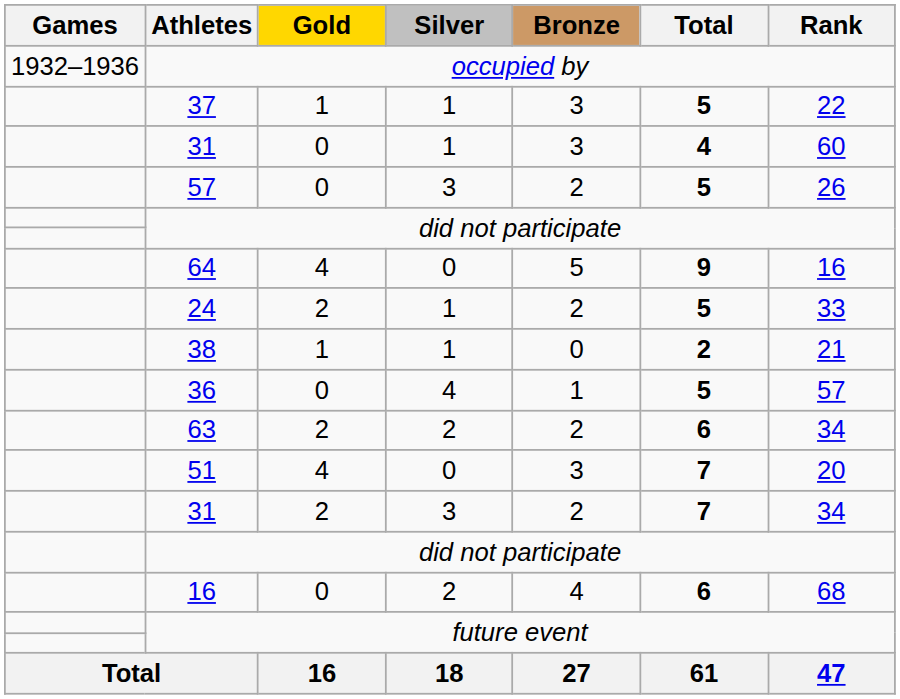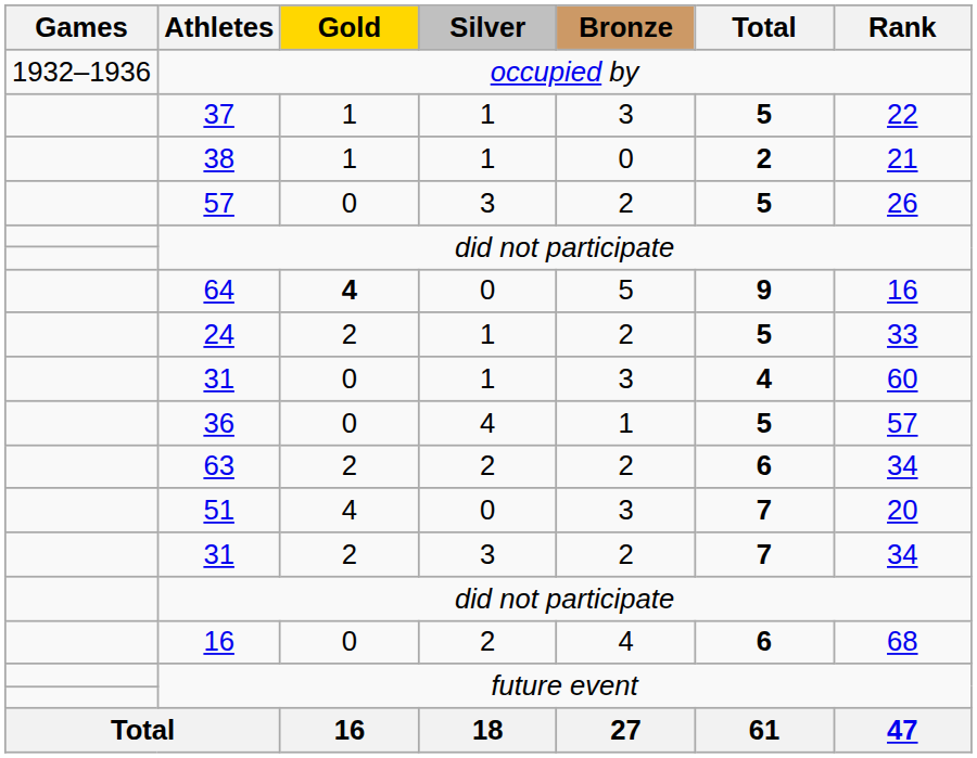rows swapped: 38 <-> 31 / 1
64 | Gold: normal -> bold
